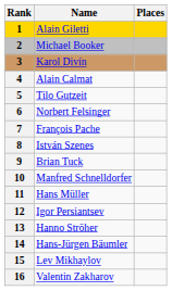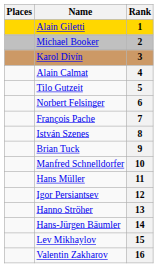columns swapped: Rank <-> Places
